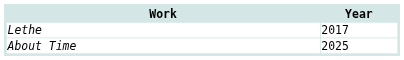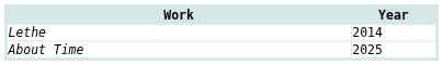Lethe | Year: 2017 -> 2014
